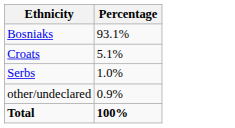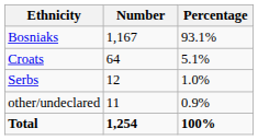+ column: Number | 1,167 | 64 | 12 | 11 | 1,254
